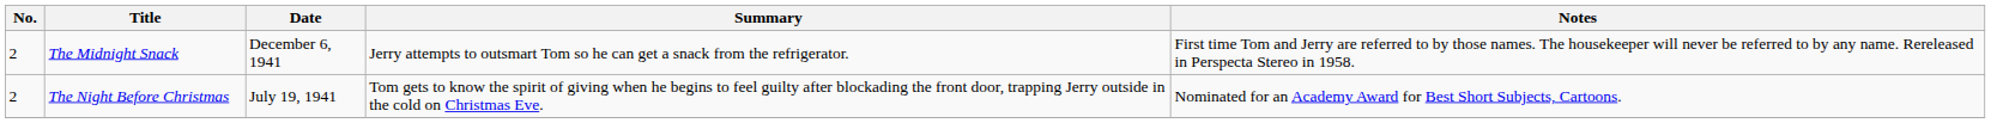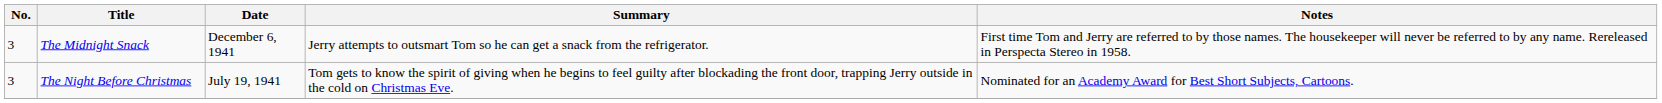The Midnight Snack | No.: 2 -> 3
The Night Before Christmas | No.: 2 -> 3
